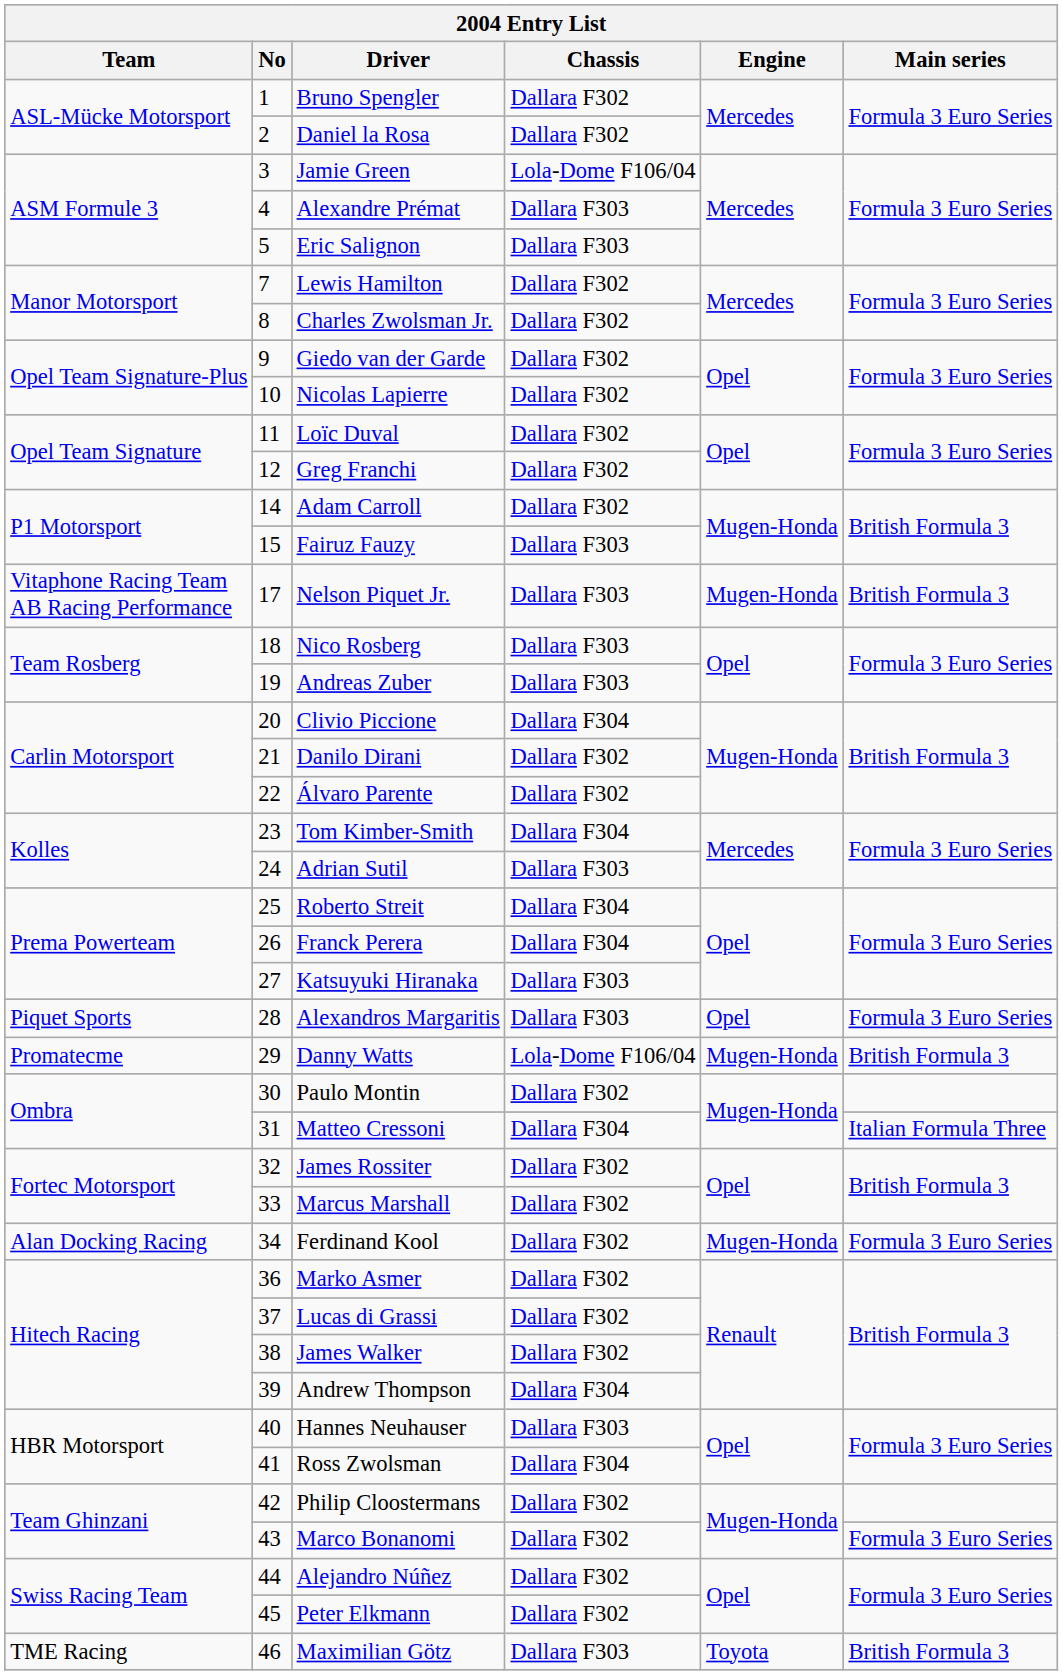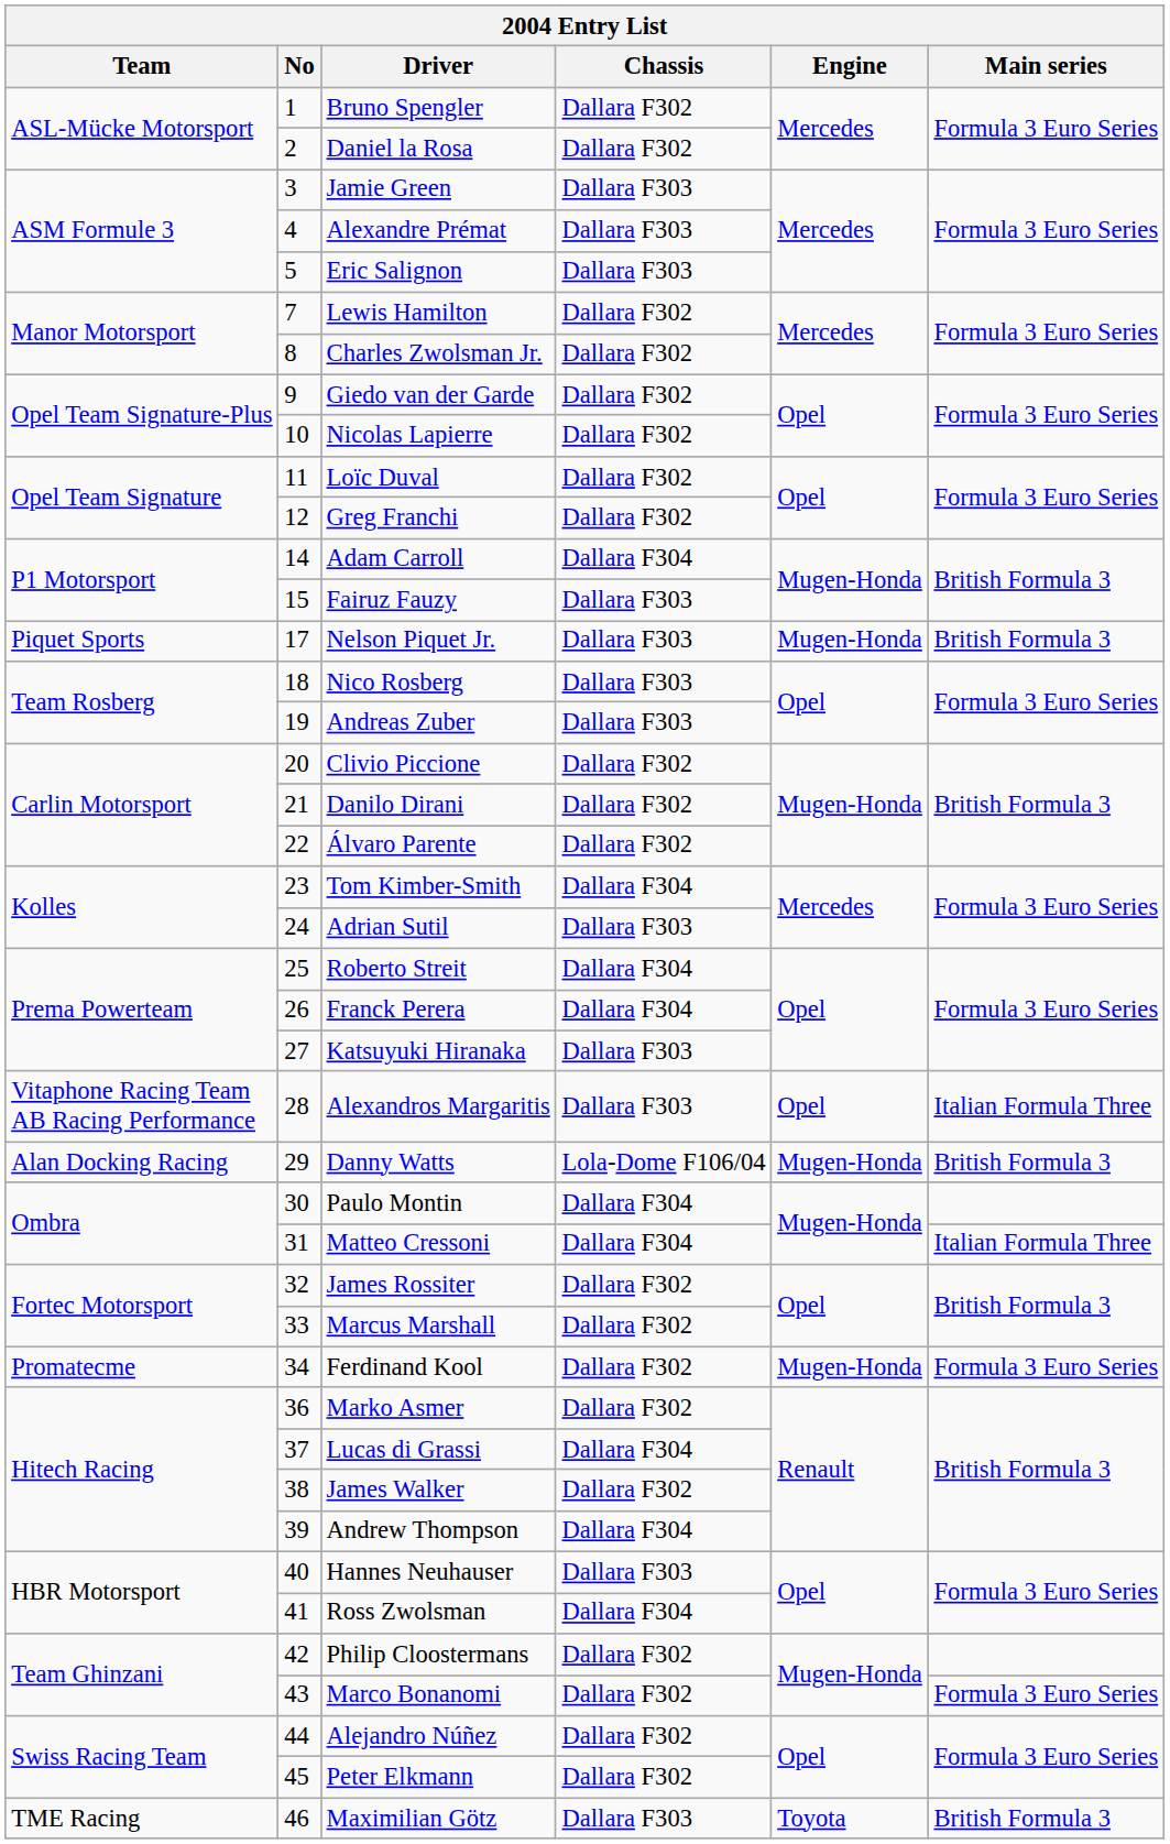Jamie Green | Chassis: Lola-Dome F106/04 -> Dallara F303
Adam Carroll | Chassis: Dallara F302 -> Dallara F304
Nelson Piquet Jr. | Team: Vitaphone Racing Team AB Racing Performance -> Piquet Sports
Clivio Piccione | Chassis: Dallara F304 -> Dallara F302
Alexandros Margaritis | Team: Piquet Sports -> Vitaphone Racing Team AB Racing Performance
Alexandros Margaritis | Main series: Formula 3 Euro Series -> Italian Formula Three
Danny Watts | Team: Promatecme -> Alan Docking Racing
Paulo Montin | Chassis: Dallara F302 -> Dallara F304
Ferdinand Kool | Team: Alan Docking Racing -> Promatecme
Lucas di Grassi | Chassis: Dallara F302 -> Dallara F304
